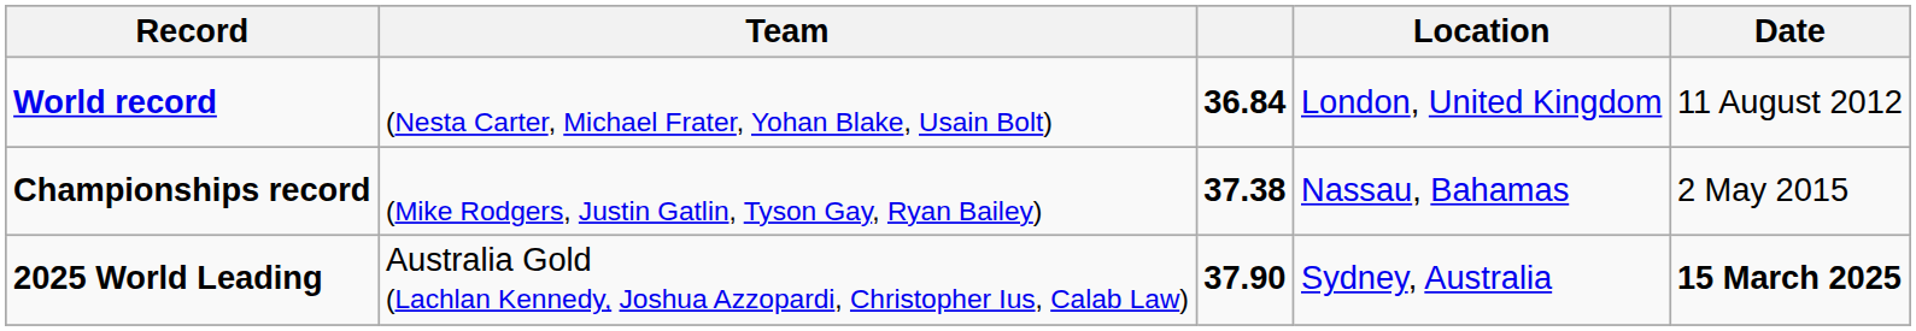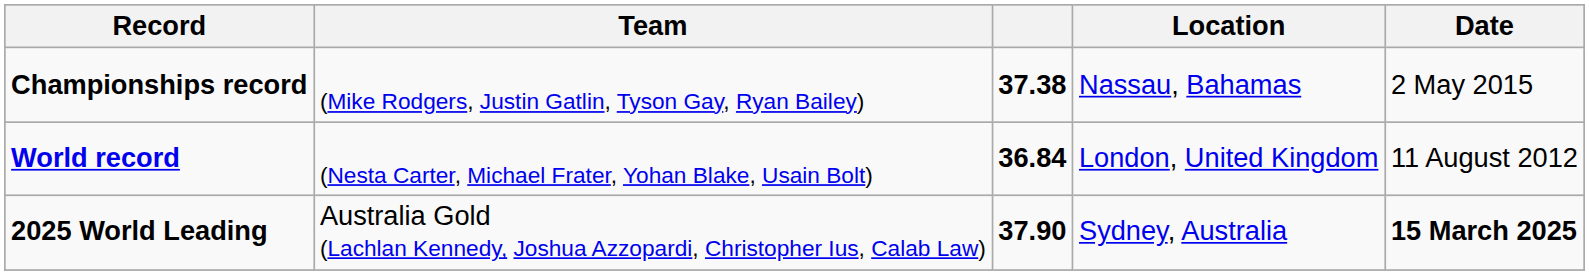rows swapped: World record <-> Championships record
